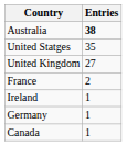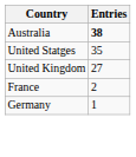- row: Ireland | 1
- row: Canada | 1
